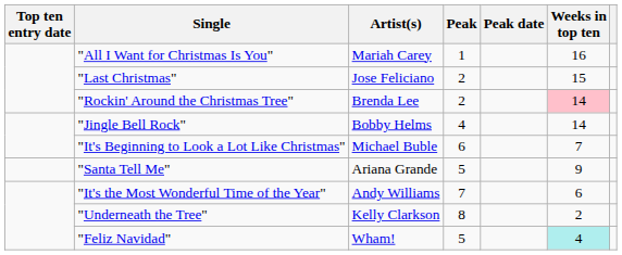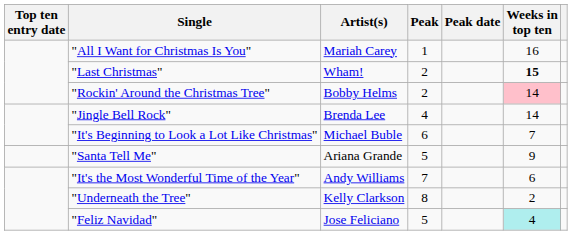"Last Christmas" | Artist(s): Jose Feliciano -> Wham!
"Last Christmas" | Weeks in top ten: normal -> bold
"Rockin' Around the Christmas Tree" | Artist(s): Brenda Lee -> Bobby Helms
"Jingle Bell Rock" | Artist(s): Bobby Helms -> Brenda Lee
"Feliz Navidad" | Artist(s): Wham! -> Jose Feliciano
